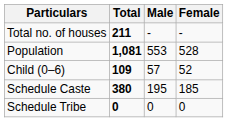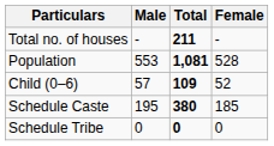columns swapped: Total <-> Male
